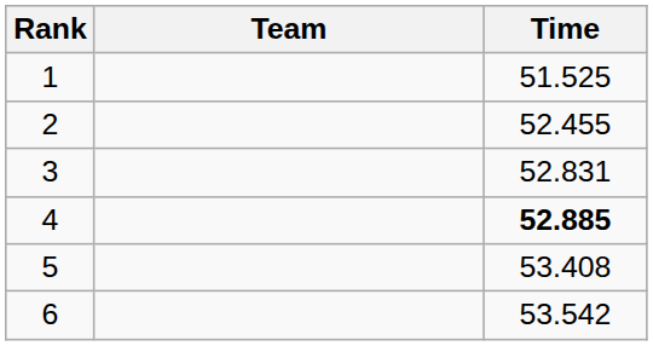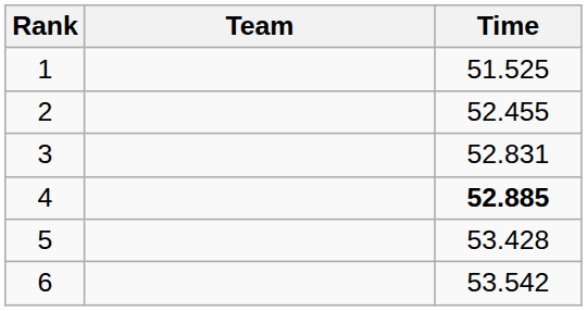5 | Time: 53.408 -> 53.428
